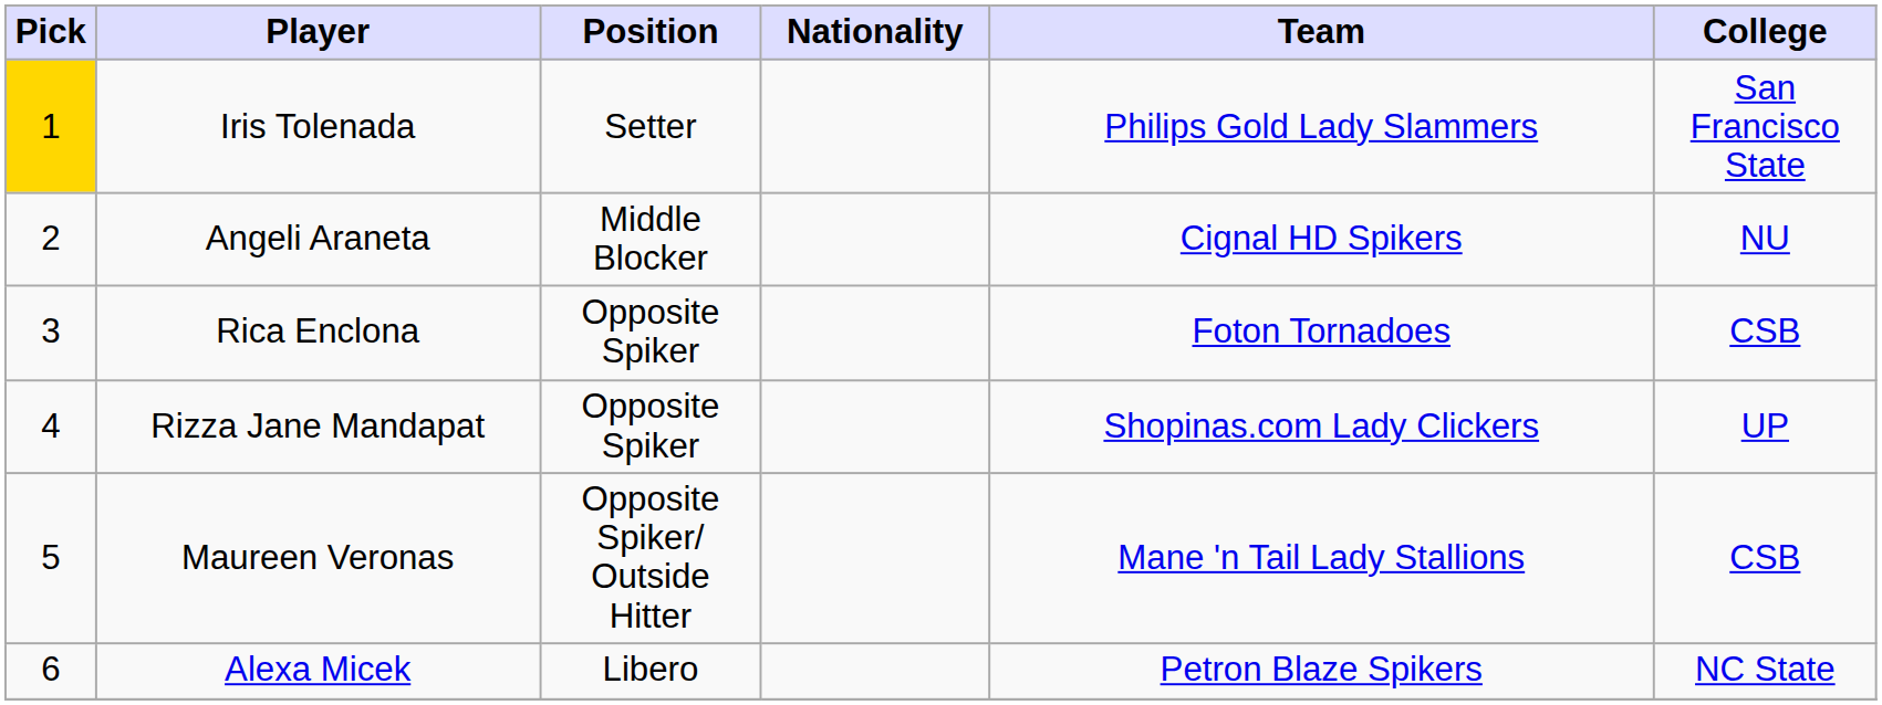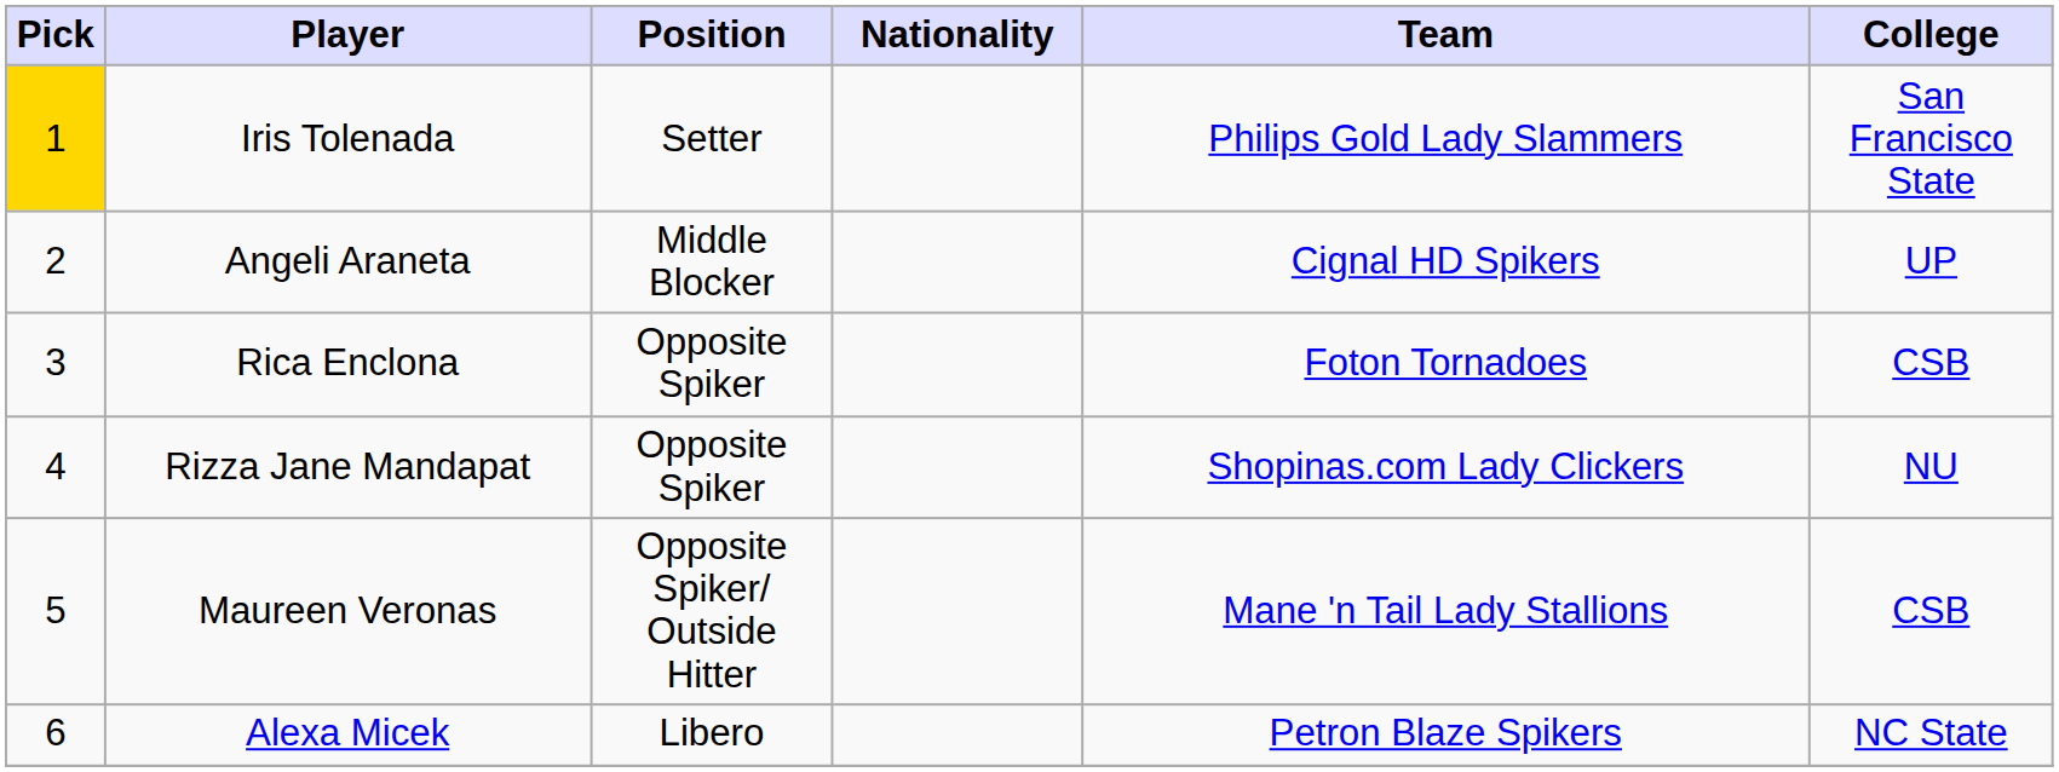Angeli Araneta | College: NU -> UP
Rizza Jane Mandapat | College: UP -> NU
